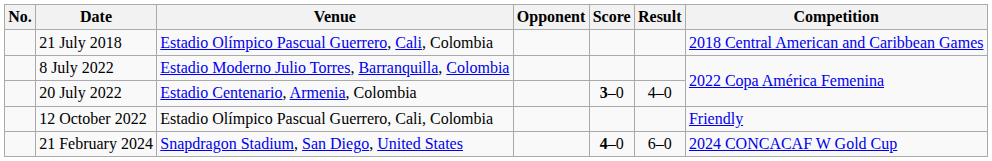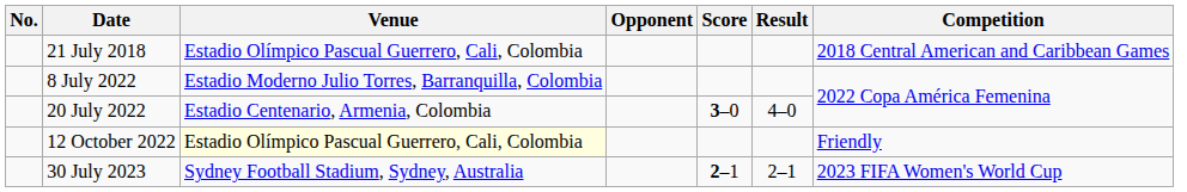12 October 2022 | Venue: no background -> lightyellow background
+ row: 30 July 2023 | Sydney Football Stadium, Sydney, Australia | 2–1 | 2–1 | 2023 FIFA Women's World Cup
- row: 21 February 2024 | Snapdragon Stadium, San Diego, United States | 4–0 | 6–0 | 2024 CONCACAF W Gold Cup
